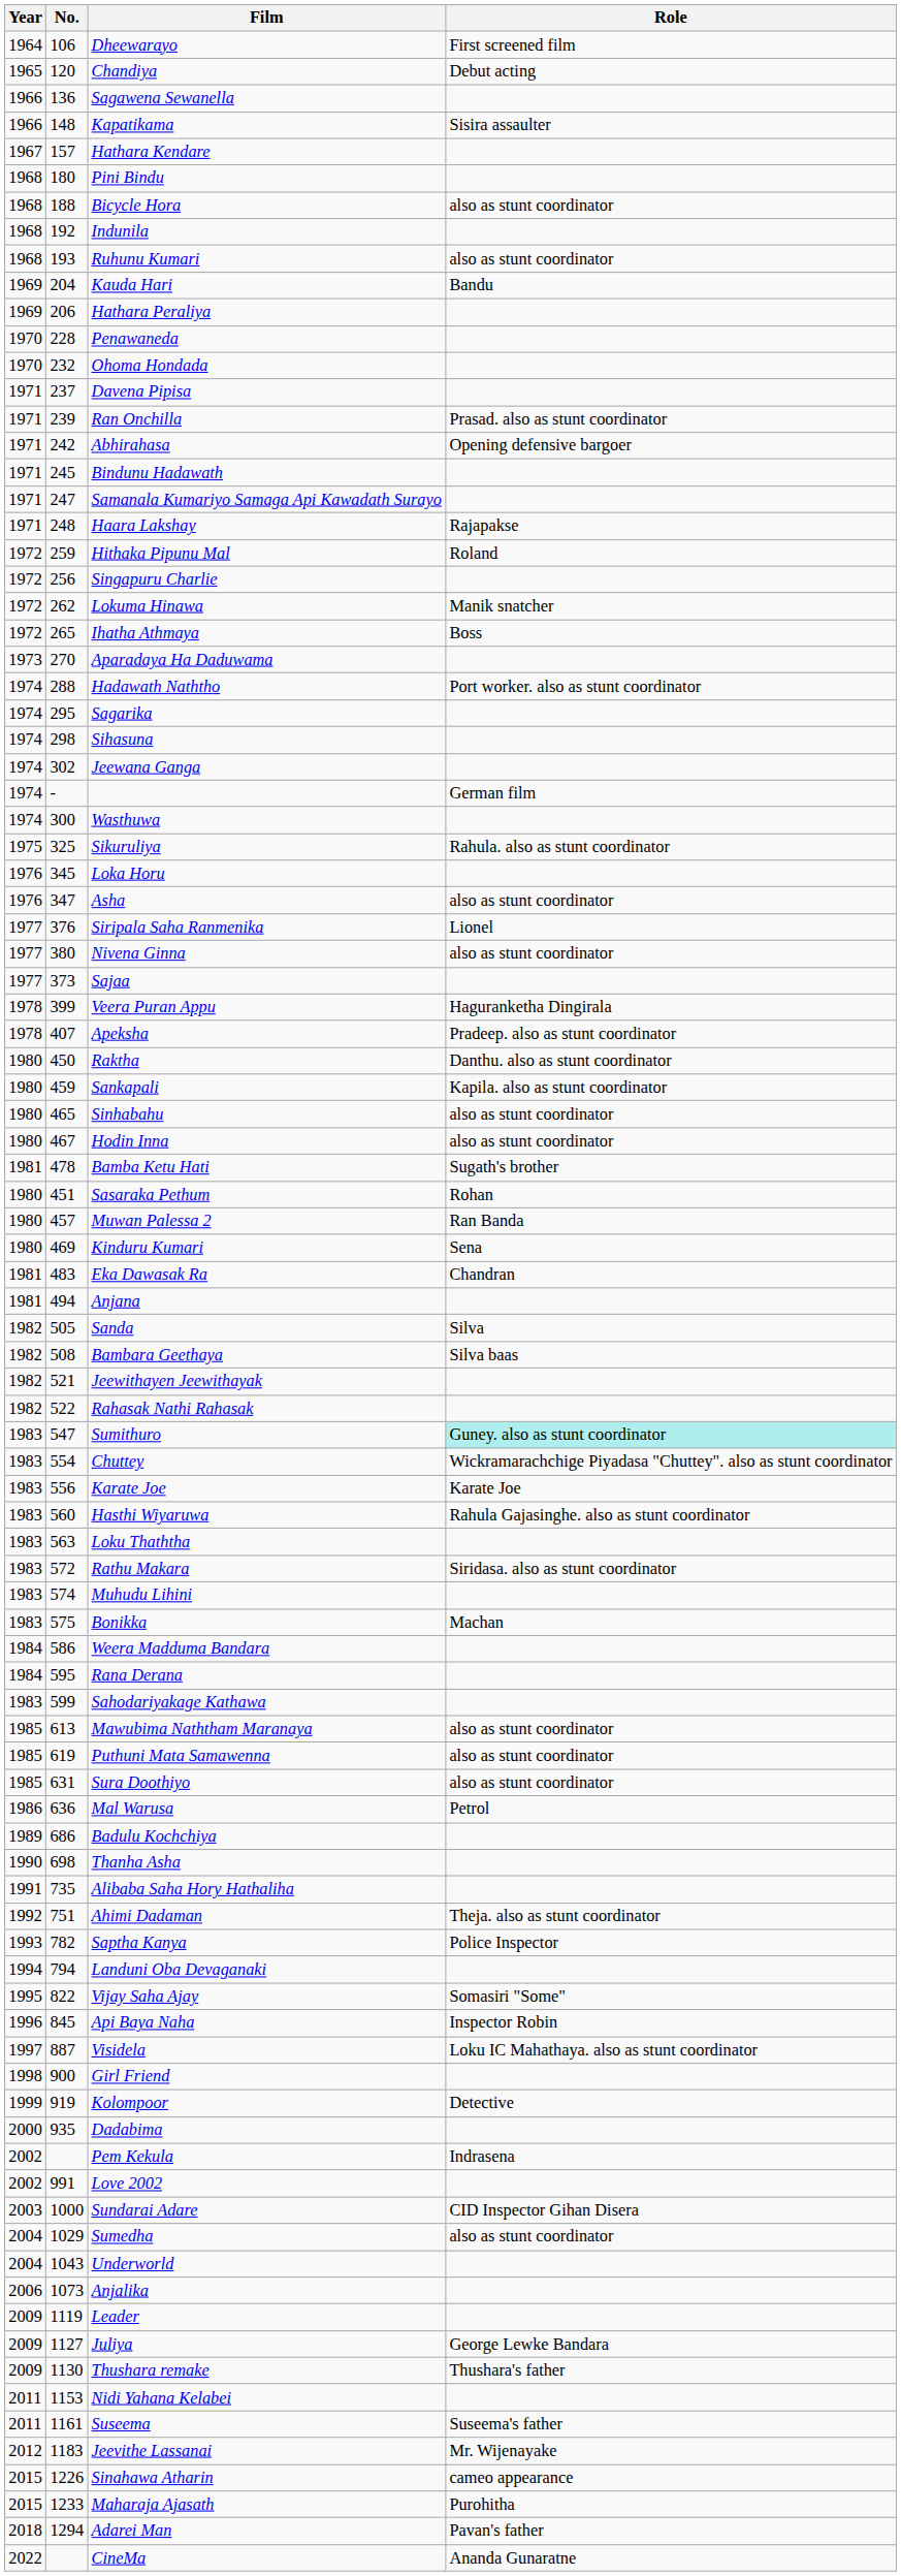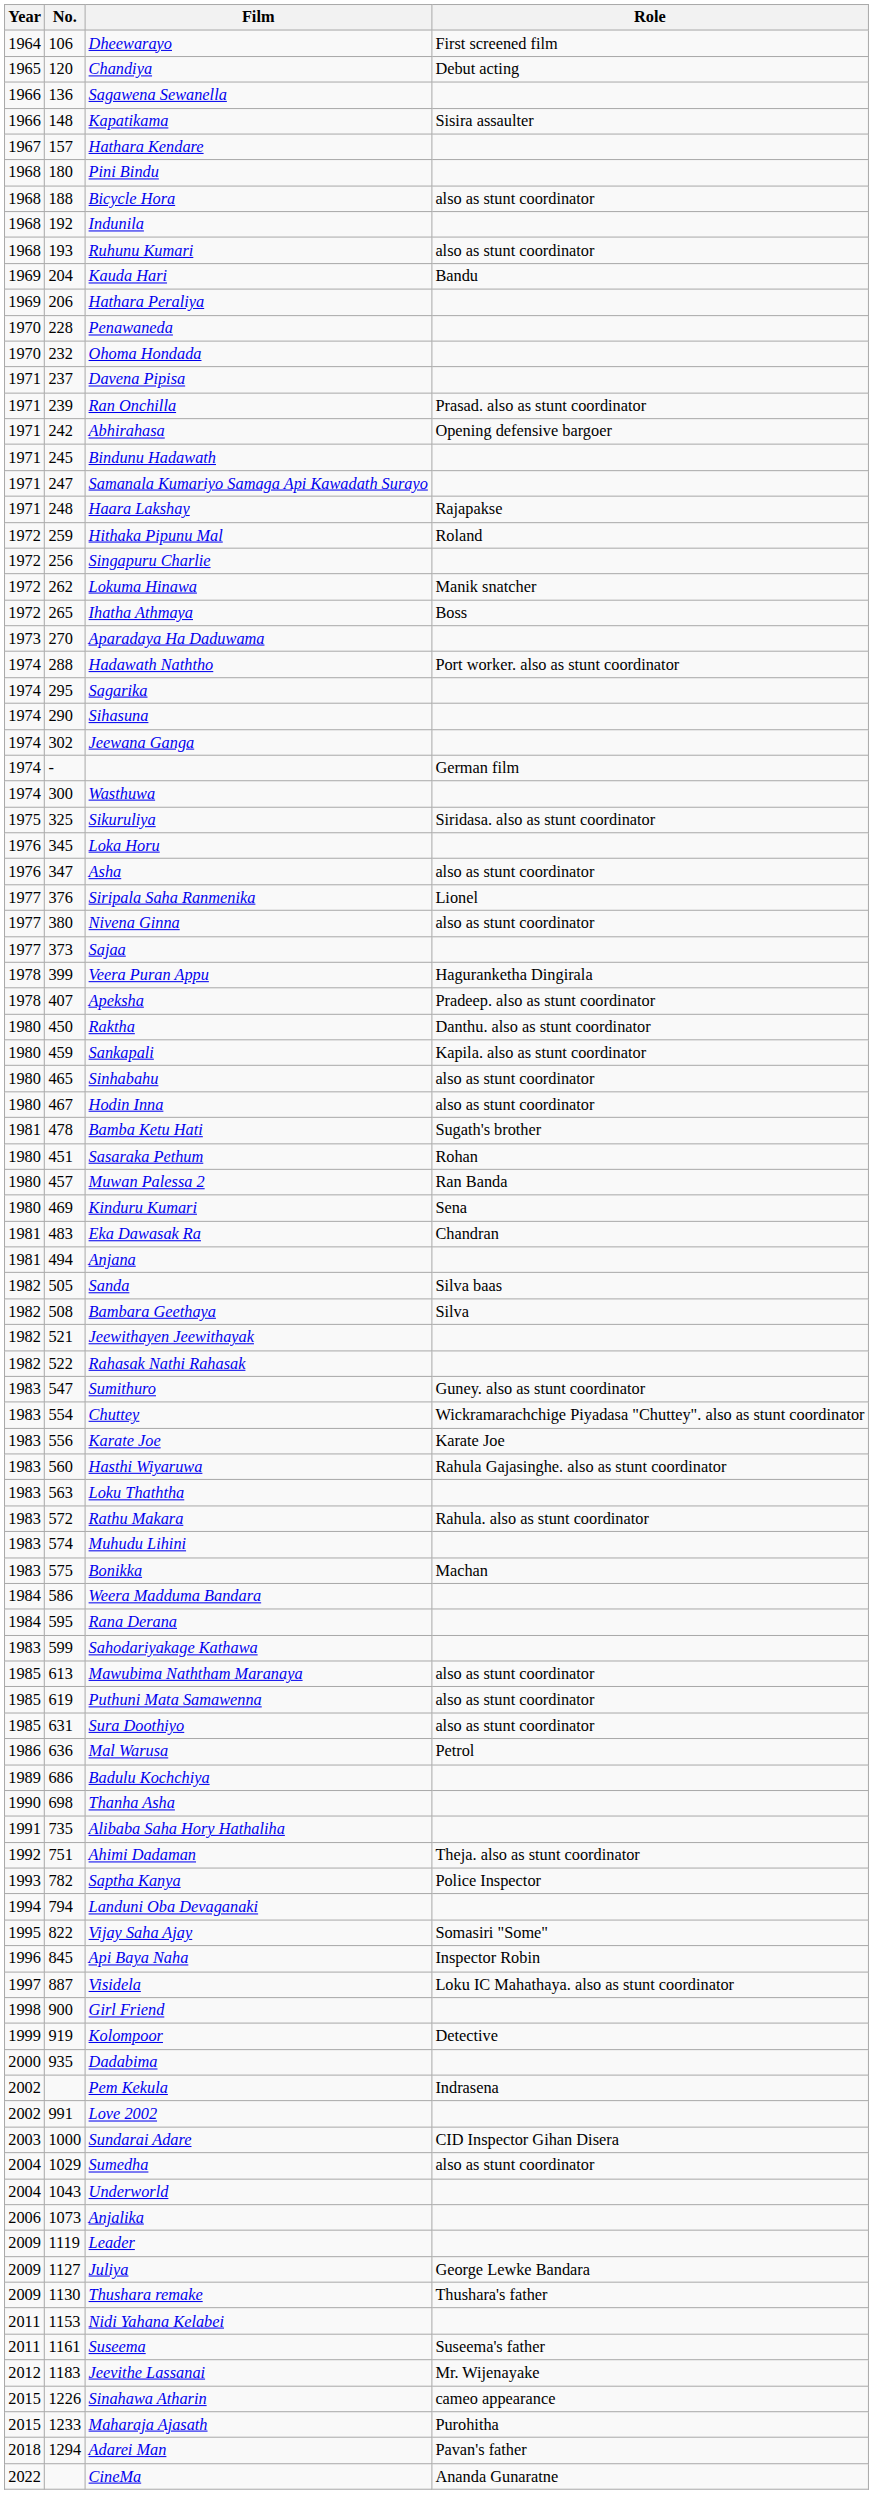Sihasuna | No.: 298 -> 290
Sikuruliya | Role: Rahula. also as stunt coordinator -> Siridasa. also as stunt coordinator
Sanda | Role: Silva -> Silva baas
Bambara Geethaya | Role: Silva baas -> Silva
Sumithuro | Role: paleturquoise background -> no background
Rathu Makara | Role: Siridasa. also as stunt coordinator -> Rahula. also as stunt coordinator
